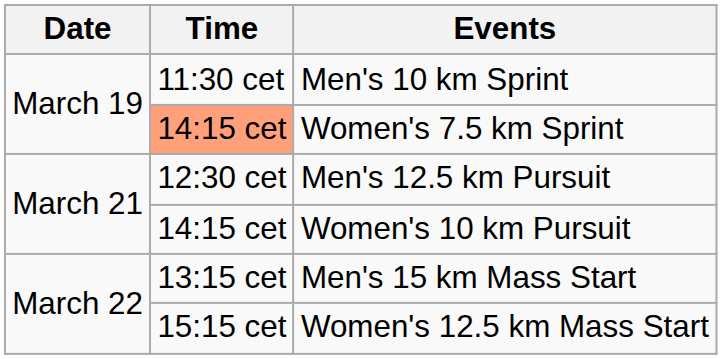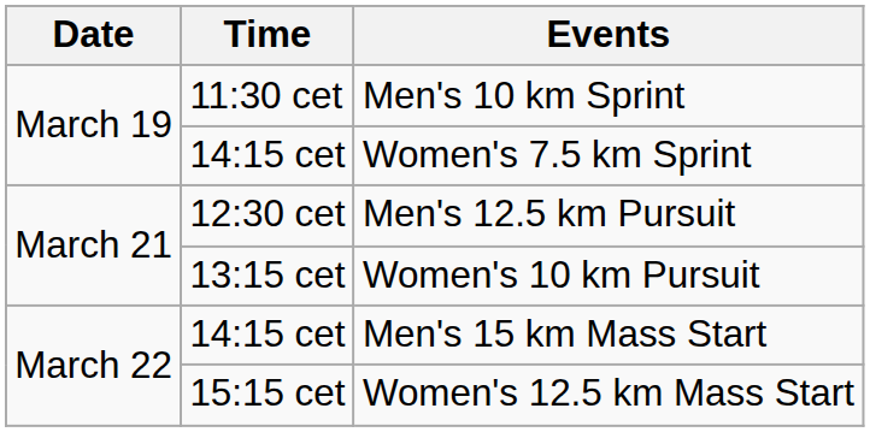Women's 7.5 km Sprint | Time: lightsalmon background -> no background
Women's 10 km Pursuit | Time: 14:15 cet -> 13:15 cet
Men's 15 km Mass Start | Time: 13:15 cet -> 14:15 cet
